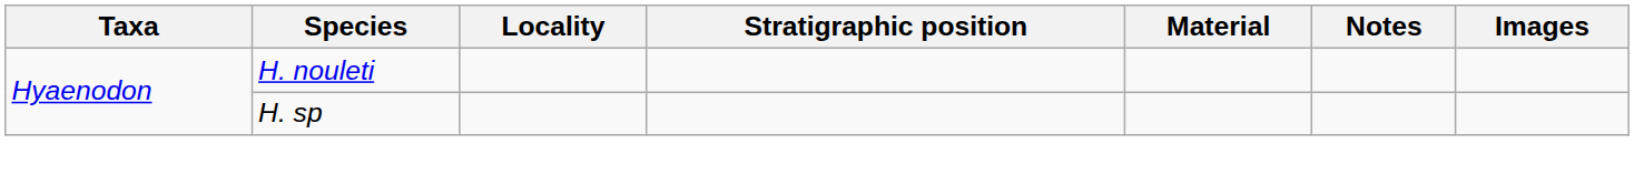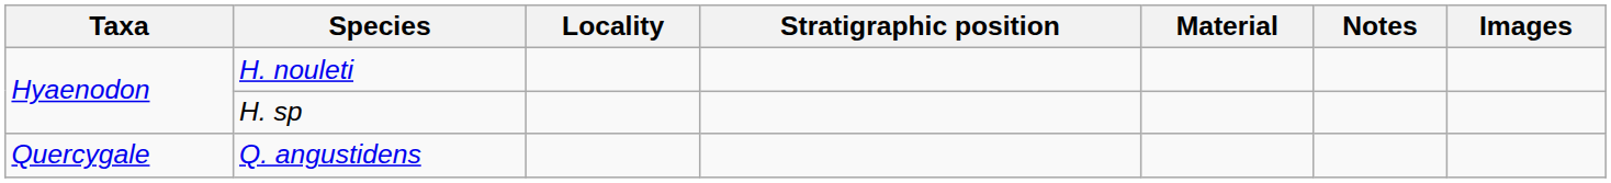+ row: Quercygale | Q. angustidens
